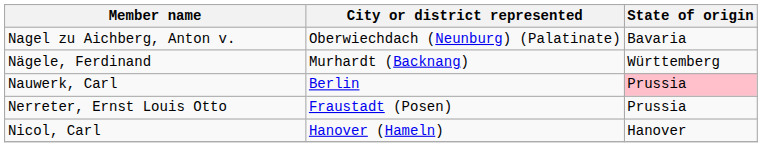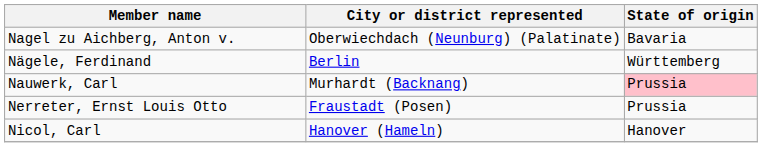Nägele, Ferdinand | City or district represented: Murhardt (Backnang) -> Berlin
Nauwerk, Carl | City or district represented: Berlin -> Murhardt (Backnang)
